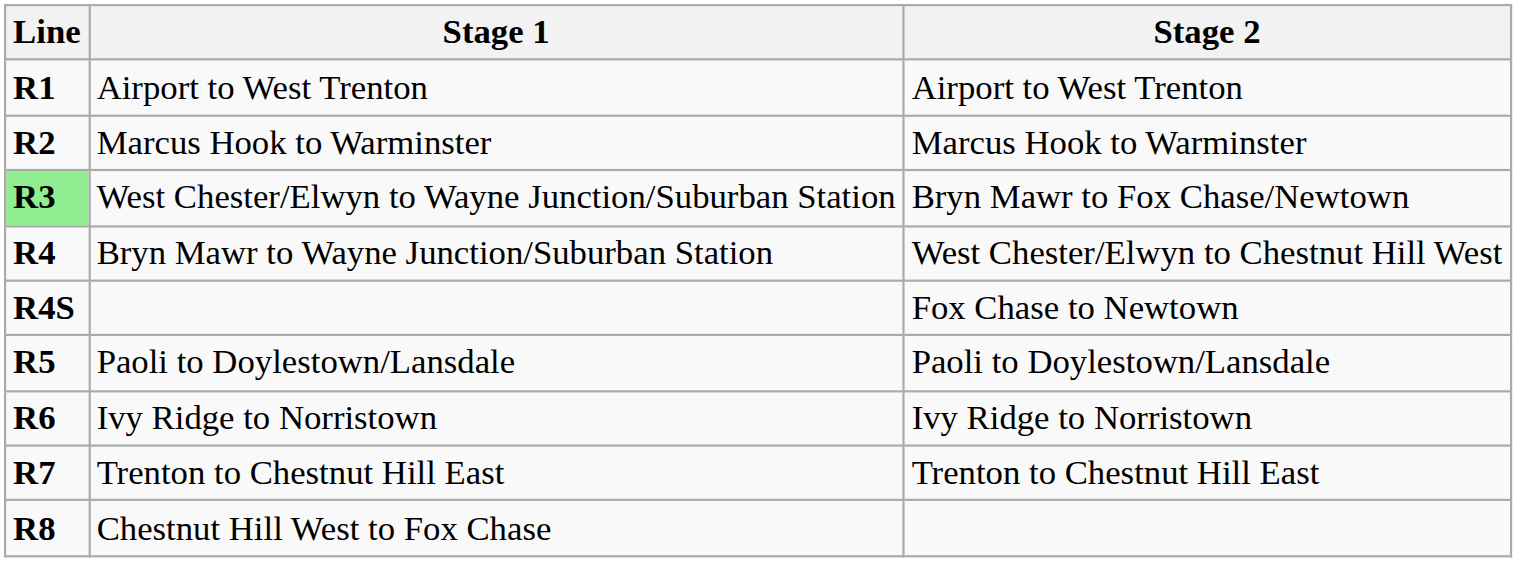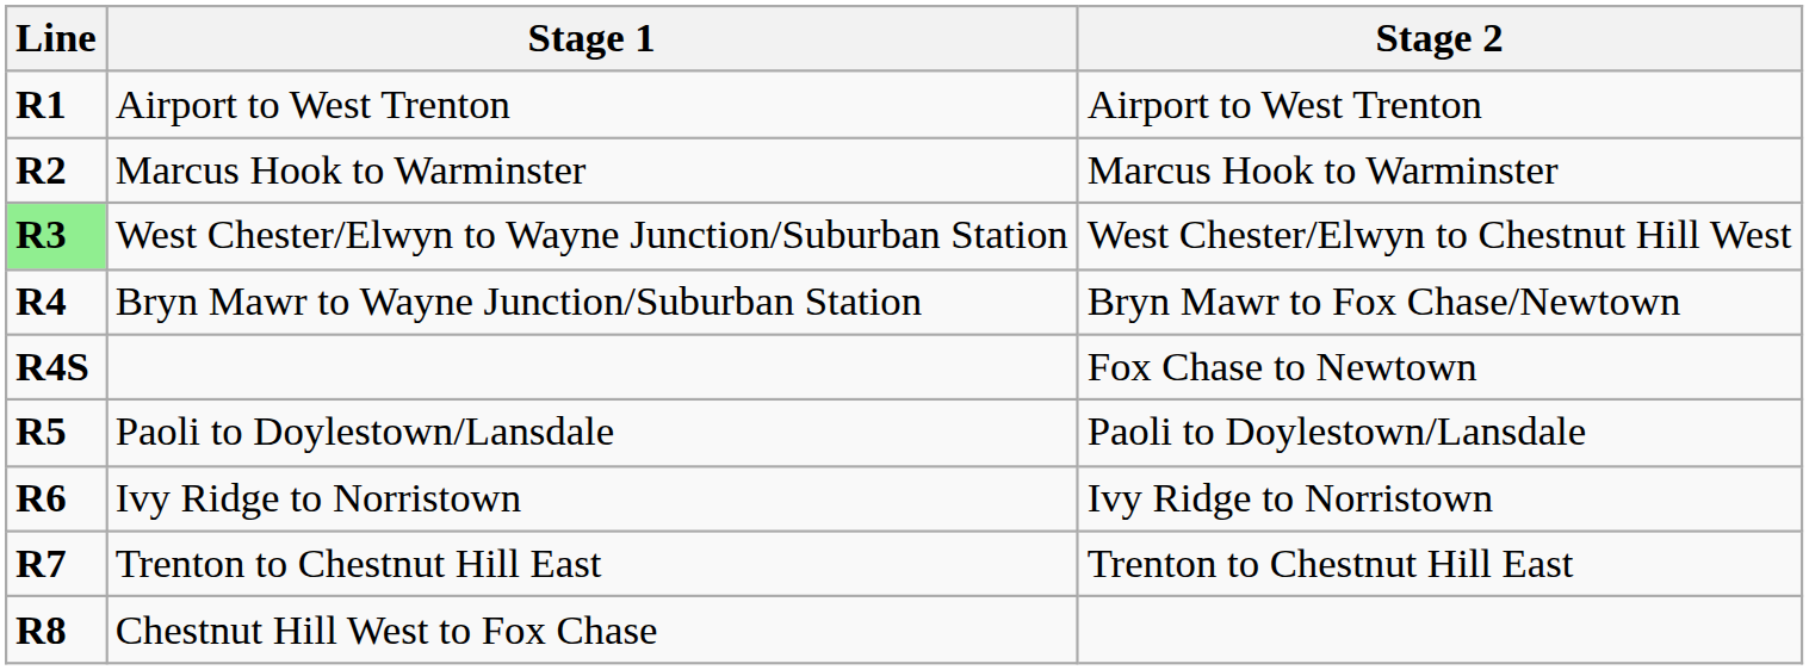West Chester/Elwyn to Wayne Junction/Suburban Station | Stage 2: Bryn Mawr to Fox Chase/Newtown -> West Chester/Elwyn to Chestnut Hill West
Bryn Mawr to Wayne Junction/Suburban Station | Stage 2: West Chester/Elwyn to Chestnut Hill West -> Bryn Mawr to Fox Chase/Newtown
